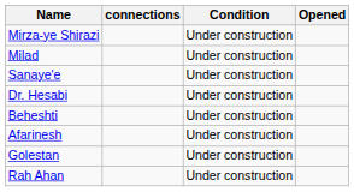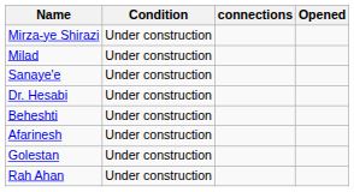columns swapped: connections <-> Condition
